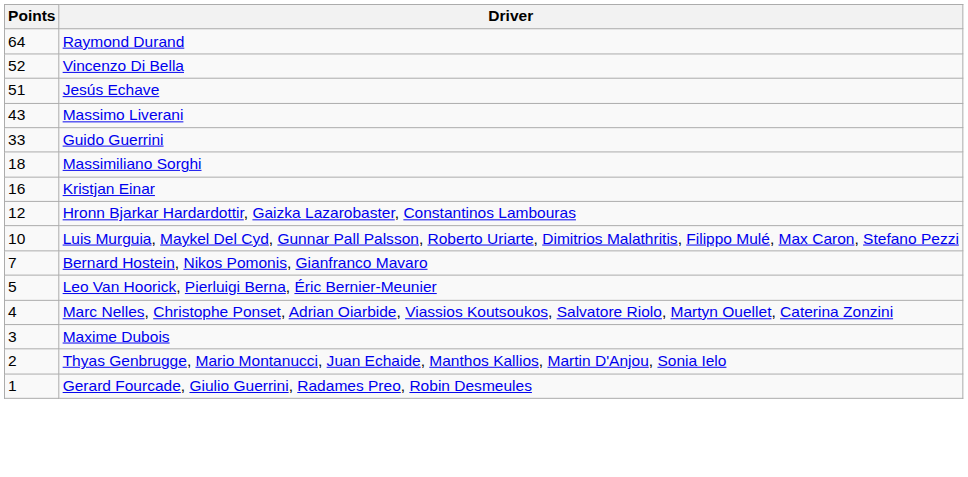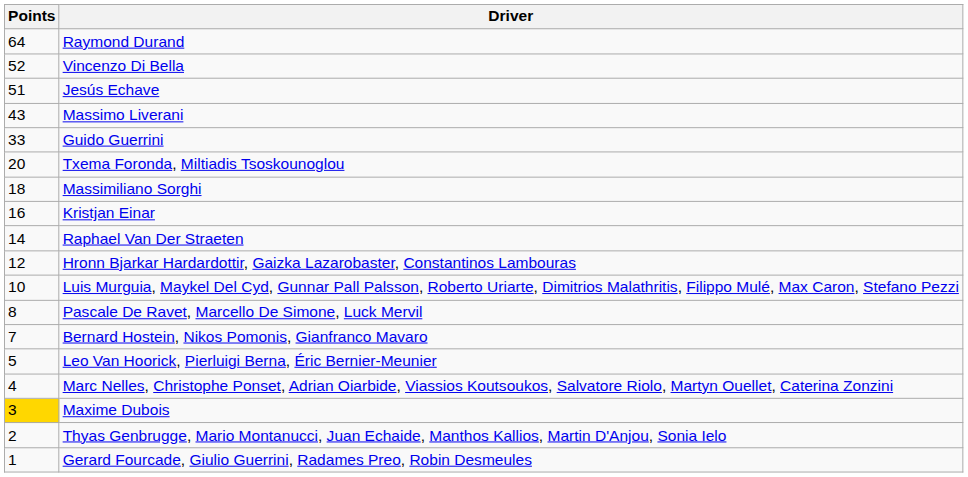+ row: 20 | Txema Foronda, Miltiadis Tsoskounoglou
+ row: 14 | Raphael Van Der Straeten
+ row: 8 | Pascale De Ravet, Marcello De Simone, Luck Mervil
Maxime Dubois | Points: no background -> gold background
